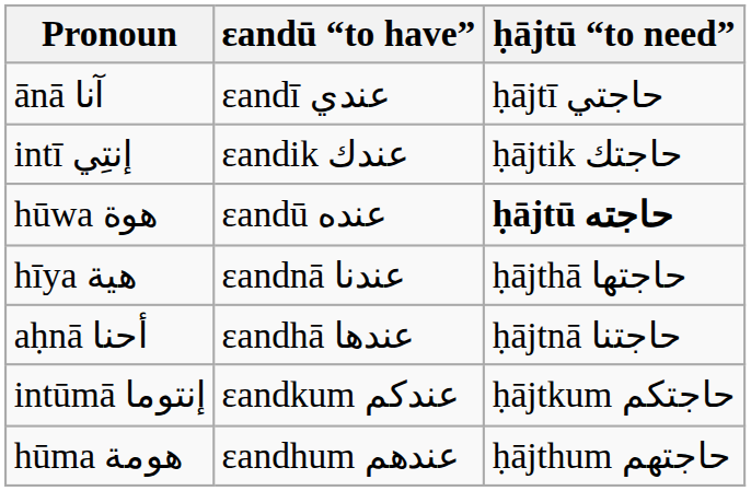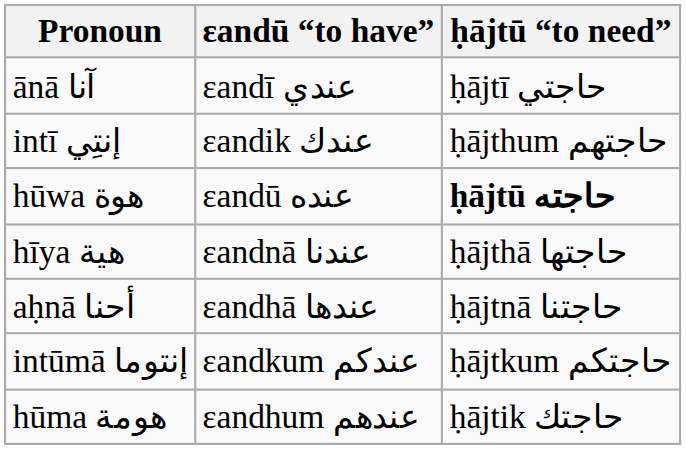intī إنتِي | ḥājtū “to need”: ḥājtik حاجتك -> ḥājthum حاجتهم
hūma هومة | ḥājtū “to need”: ḥājthum حاجتهم -> ḥājtik حاجتك
